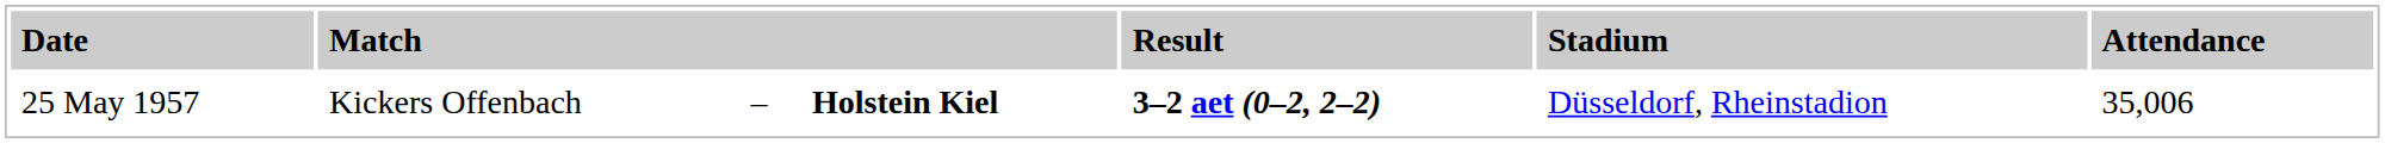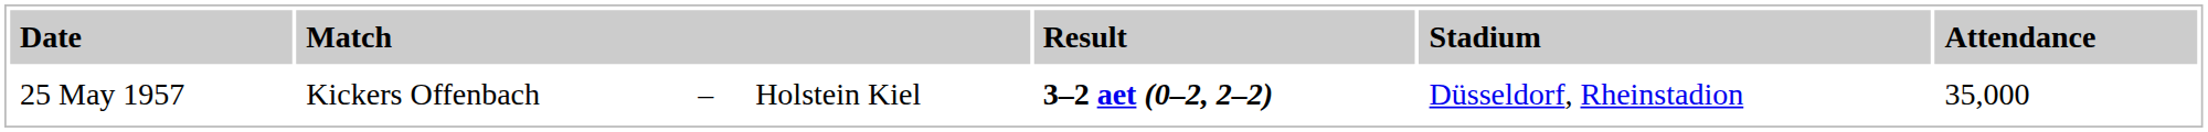25 May 1957 | column 4: bold -> normal
25 May 1957 | column 7: 35,006 -> 35,000
